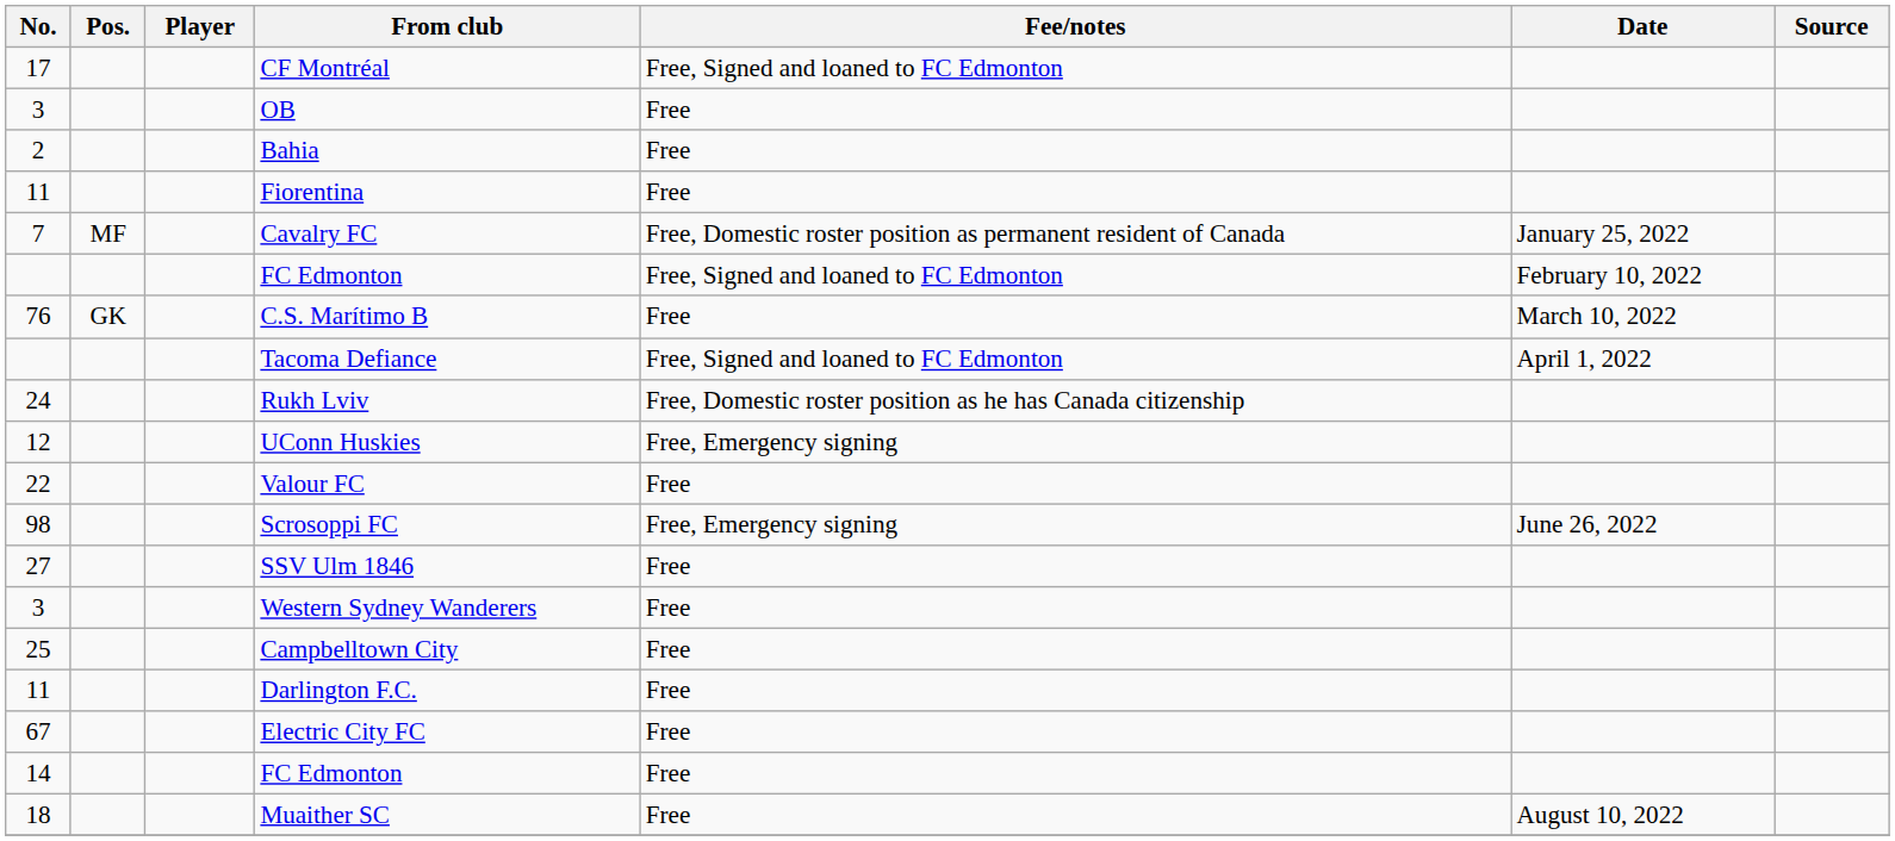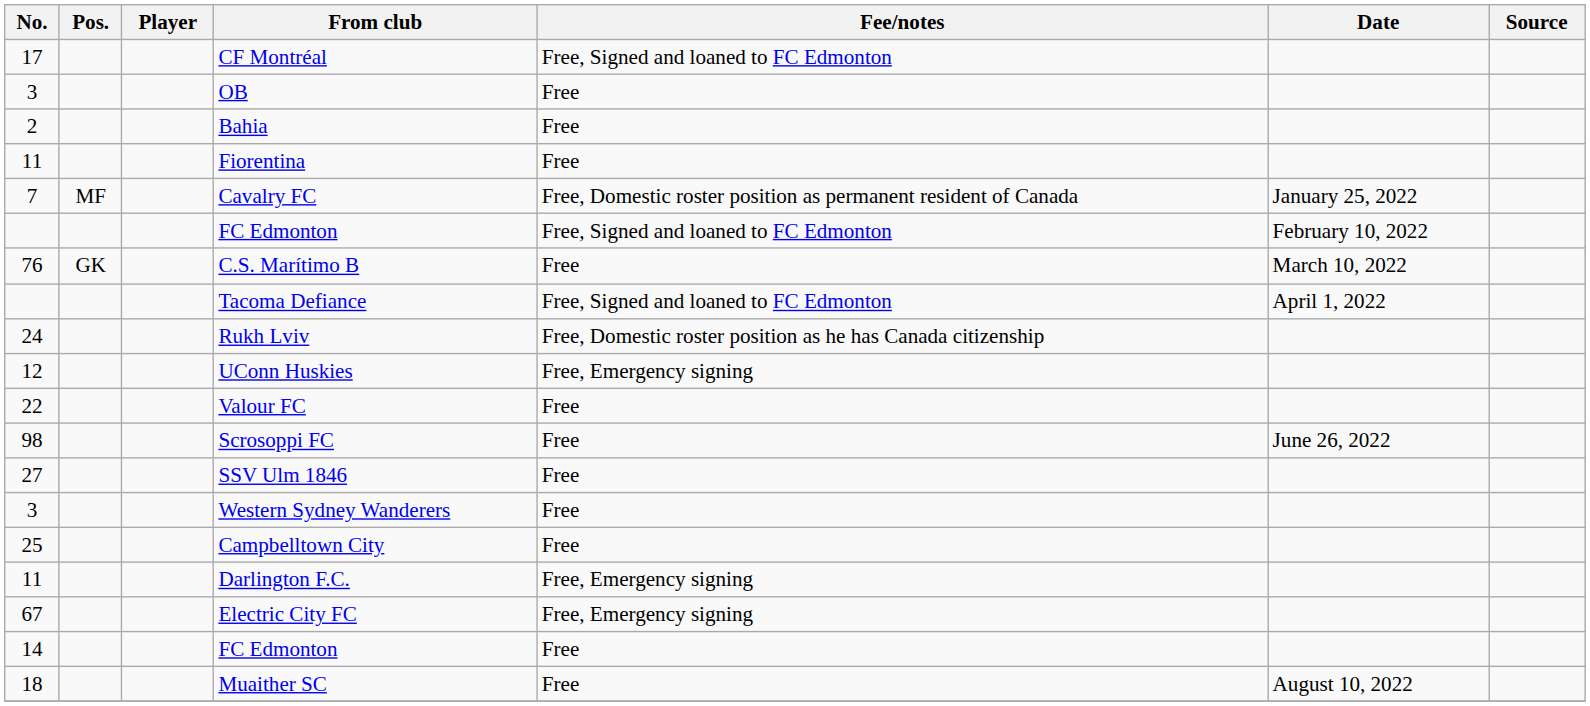Scrosoppi FC | Fee/notes: Free, Emergency signing -> Free
Darlington F.C. | Fee/notes: Free -> Free, Emergency signing
Electric City FC | Fee/notes: Free -> Free, Emergency signing
